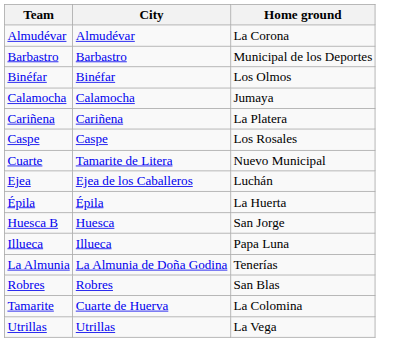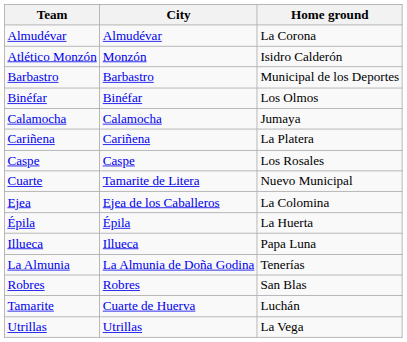+ row: Atlético Monzón | Monzón | Isidro Calderón
Ejea | Home ground: Luchán -> La Colomina
- row: Huesca B | Huesca | San Jorge
Tamarite | Home ground: La Colomina -> Luchán
